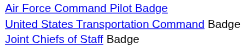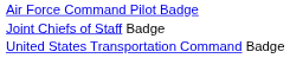rows swapped: Joint Chiefs of Staff Badge <-> United States Transportation Command Badge
